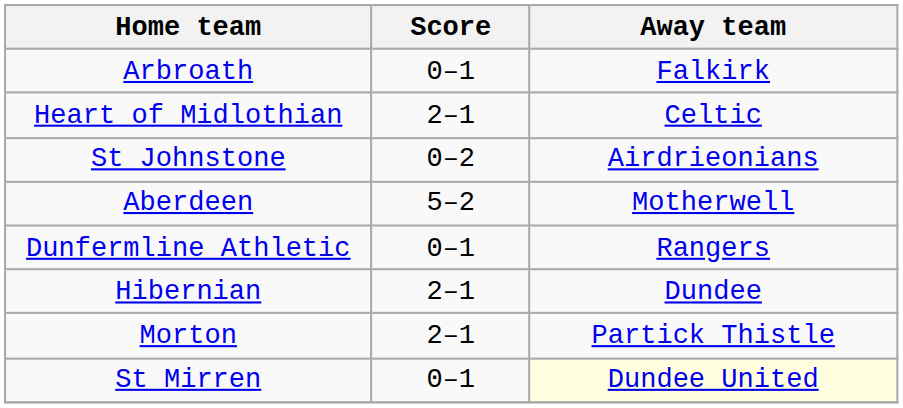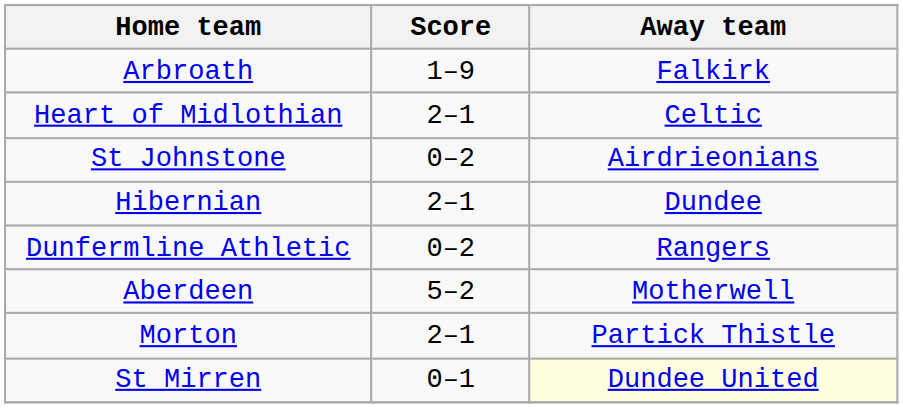Arbroath | Score: 0–1 -> 1–9
rows swapped: Aberdeen <-> Hibernian
Dunfermline Athletic | Score: 0–1 -> 0–2
